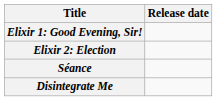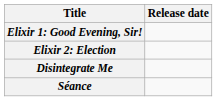rows swapped: Disintegrate Me <-> Séance
